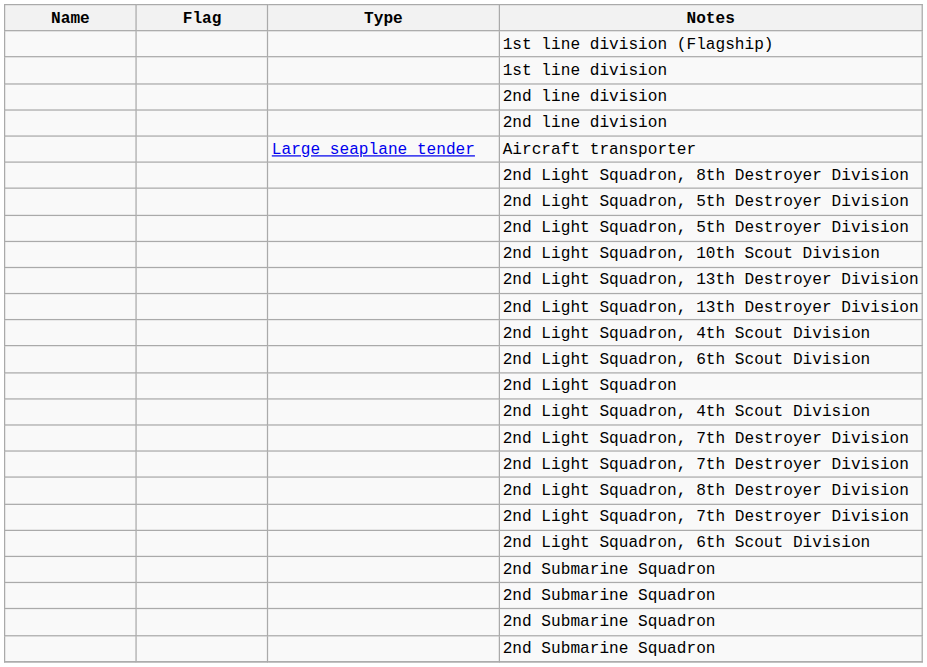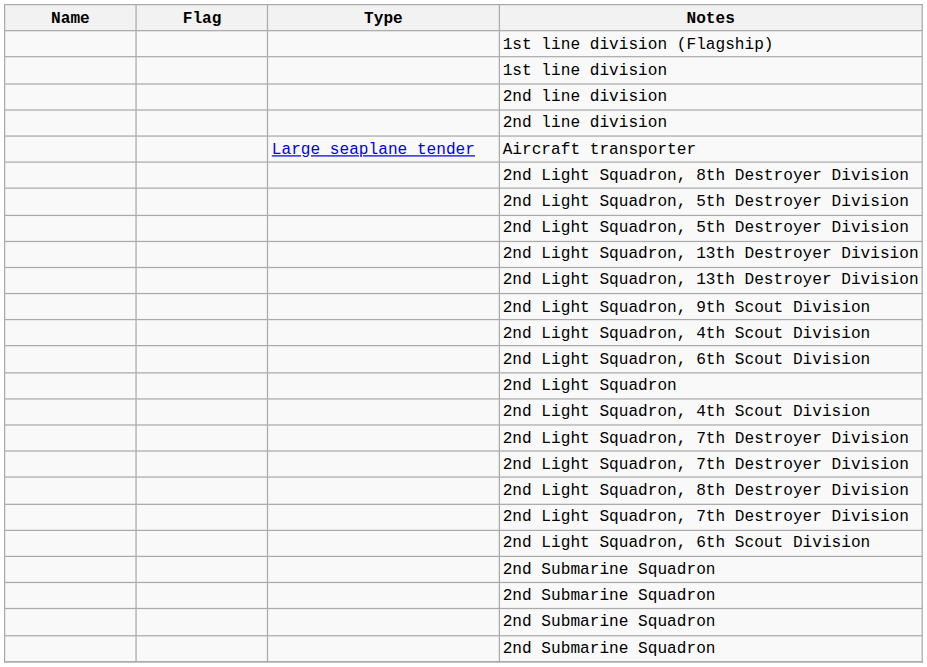- row: 2nd Light Squadron, 10th Scout Division
+ row: 2nd Light Squadron, 9th Scout Division
